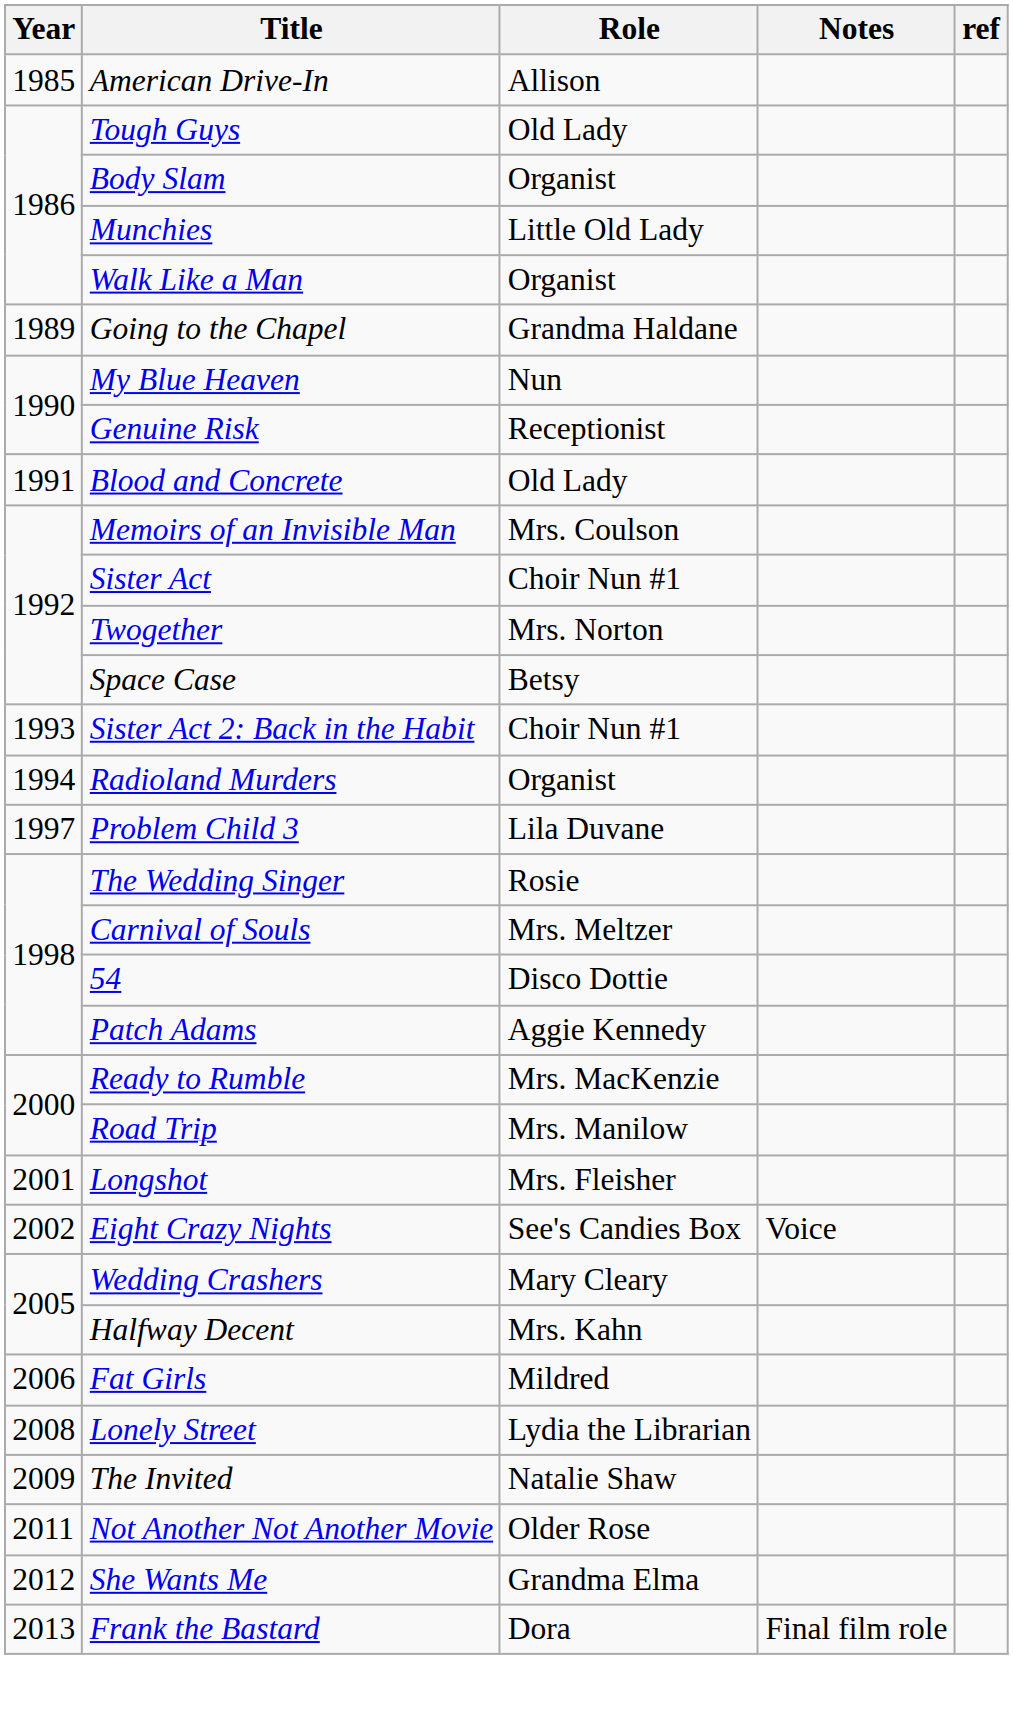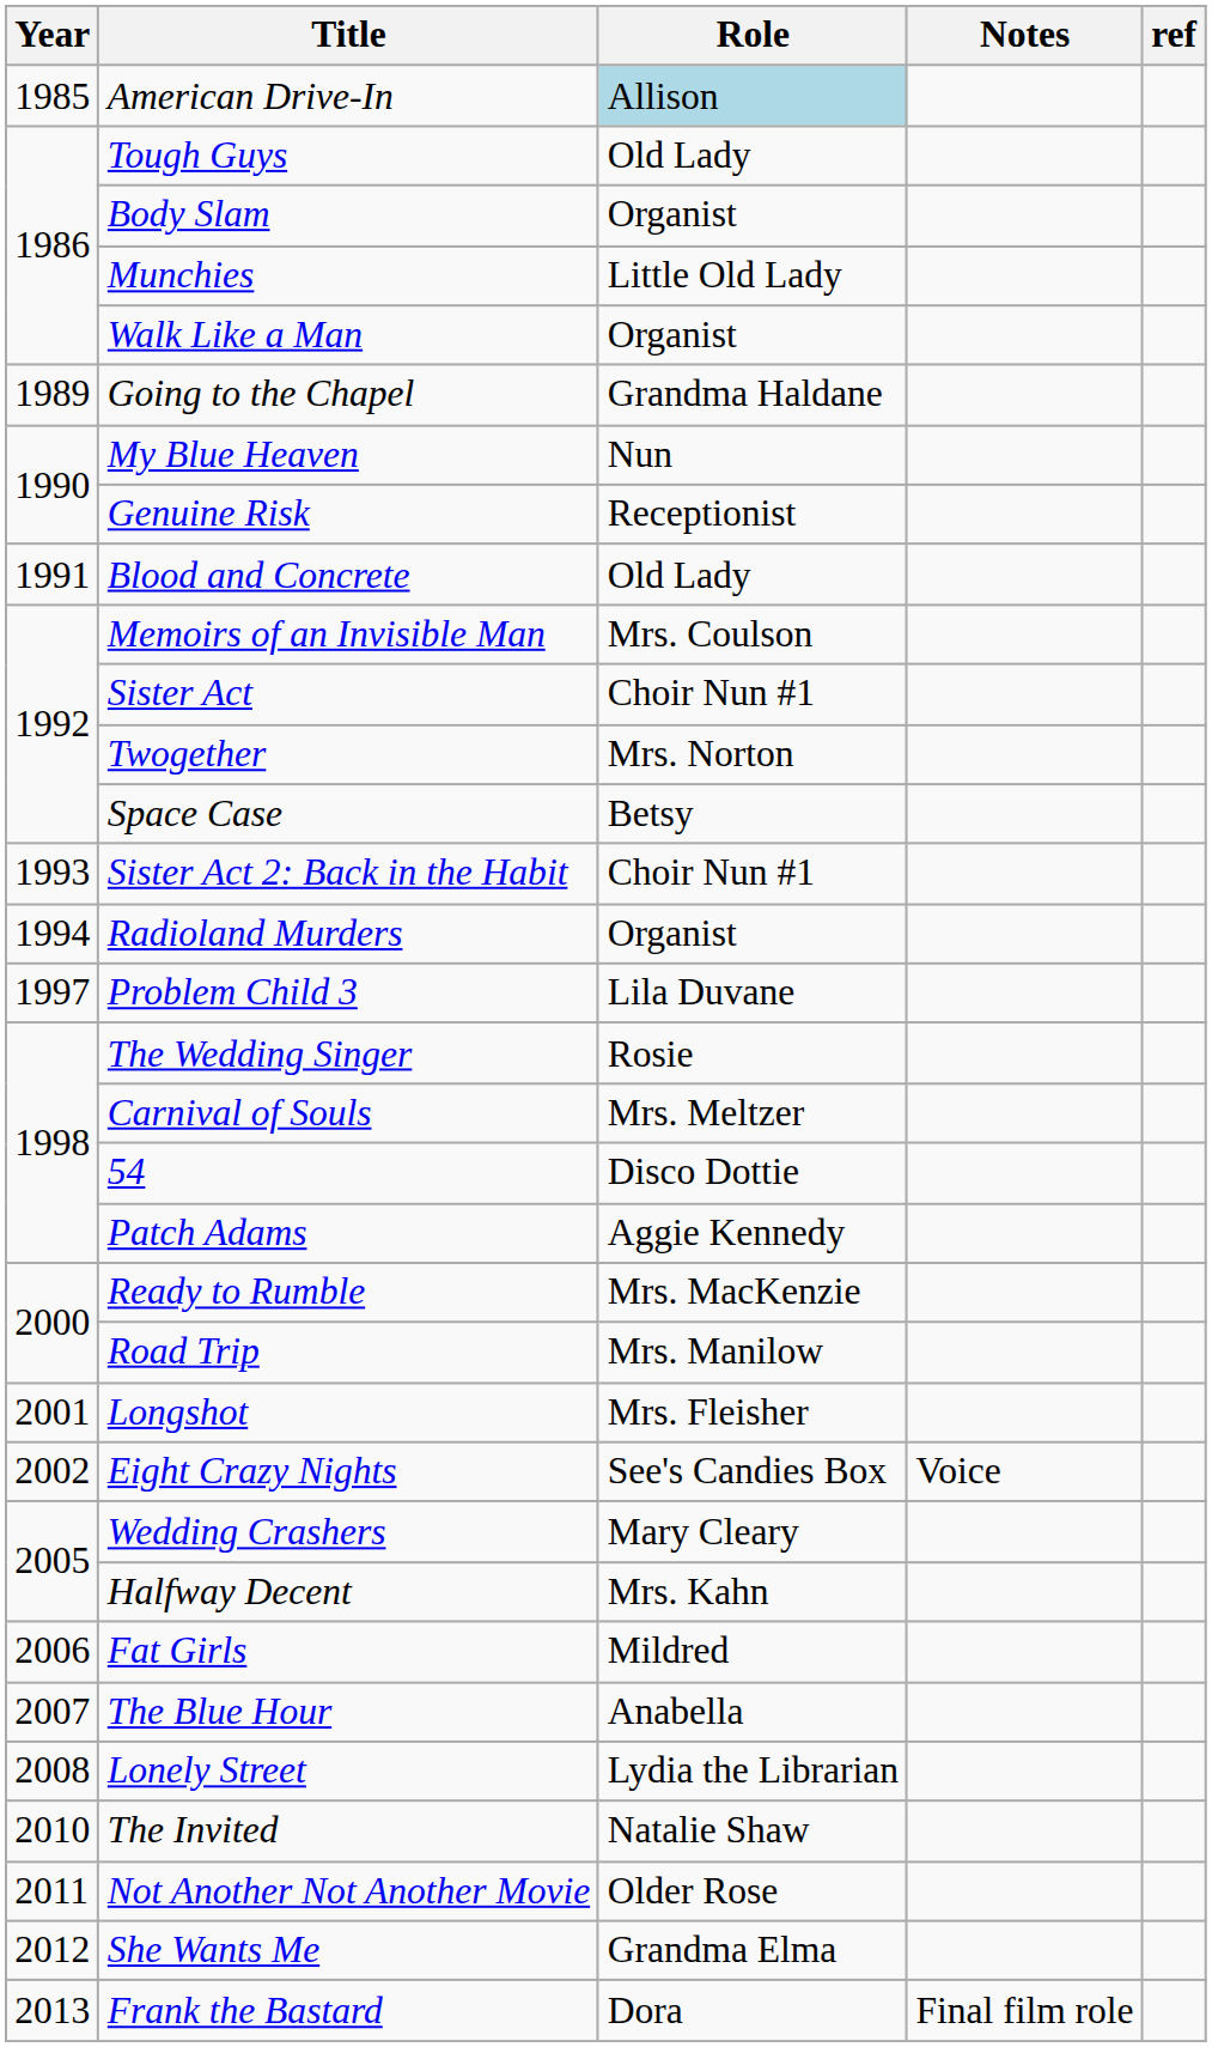American Drive-In | Role: no background -> lightblue background
+ row: 2007 | The Blue Hour | Anabella
The Invited | Year: 2009 -> 2010
